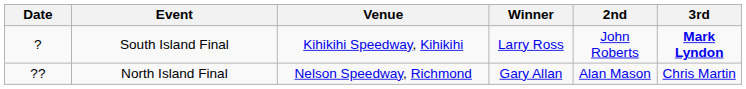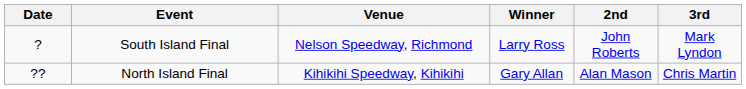South Island Final | Venue: Kihikihi Speedway, Kihikihi -> Nelson Speedway, Richmond
South Island Final | 3rd: bold -> normal
North Island Final | Venue: Nelson Speedway, Richmond -> Kihikihi Speedway, Kihikihi
